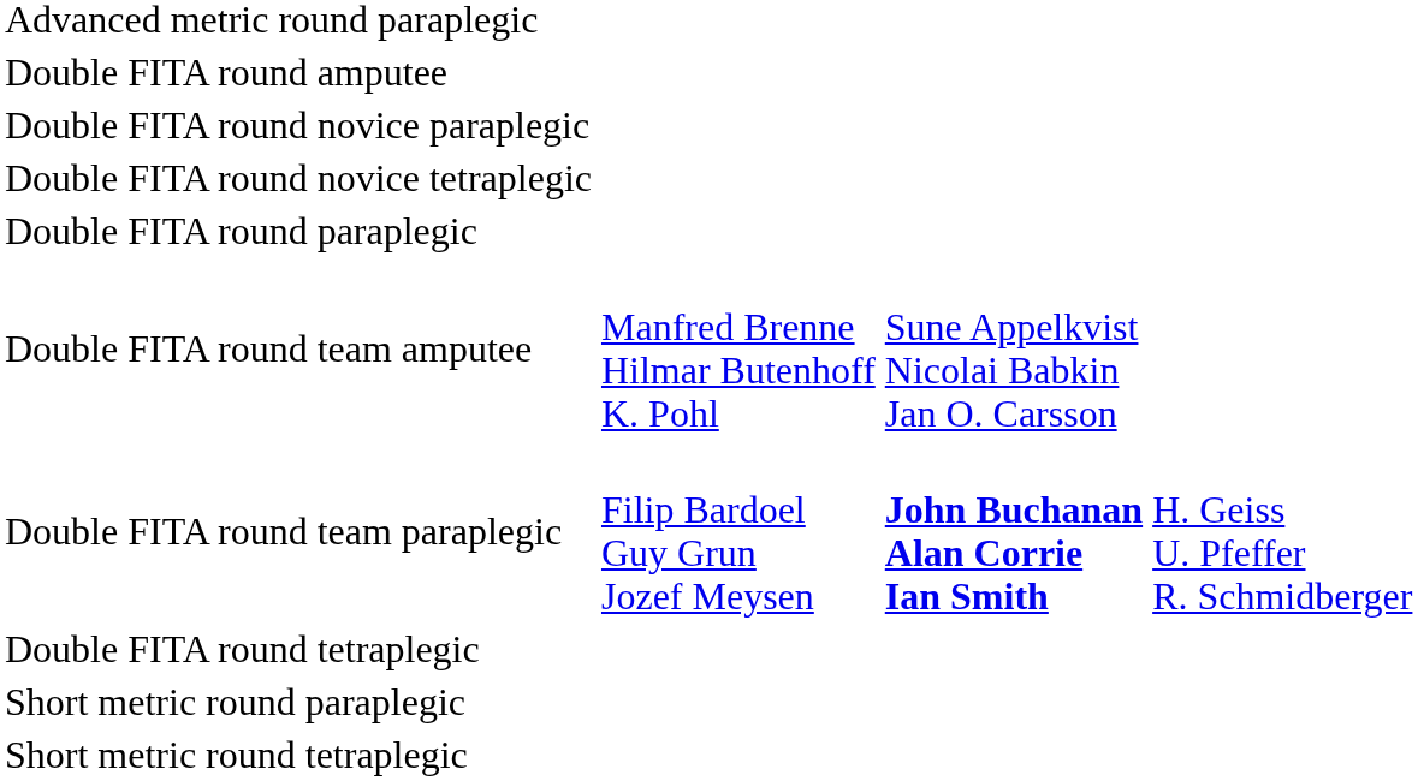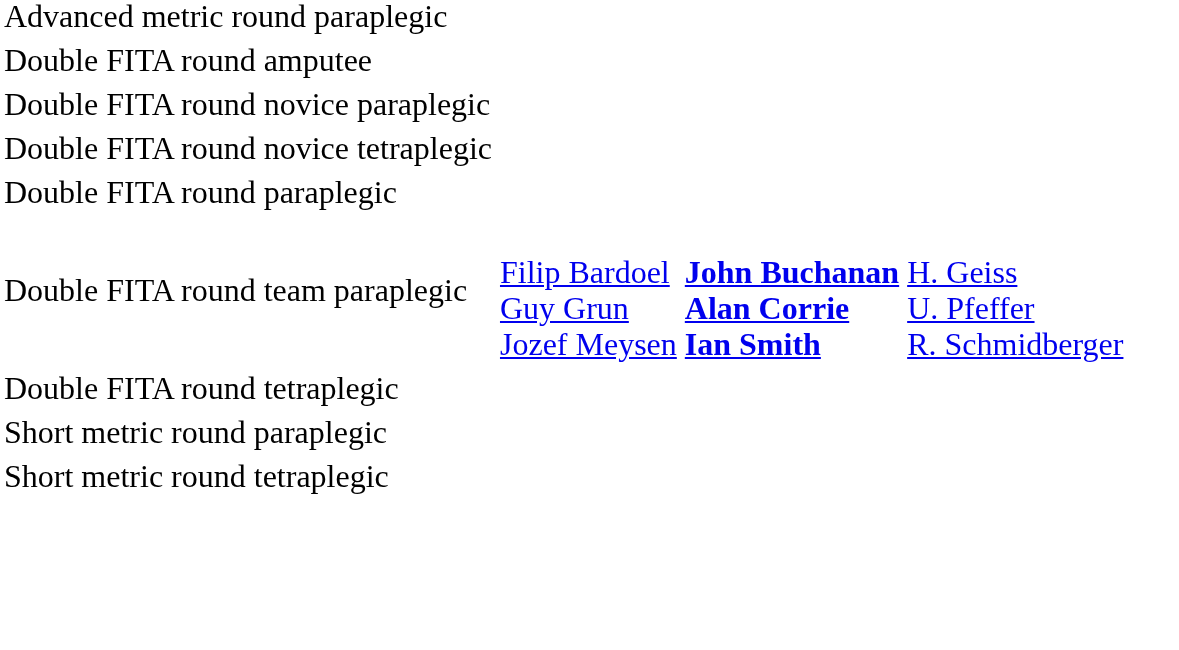- row: Double FITA round team amputee | Manfred Brenne Hilmar Butenhoff K. Pohl | Sune Appelkvist Nicolai Babkin Jan O. Carsson
